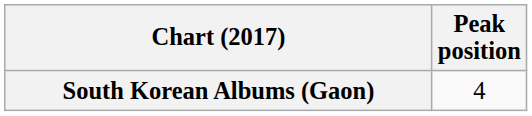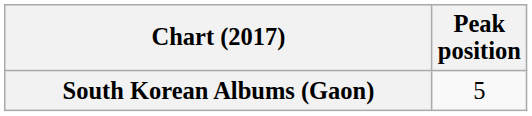South Korean Albums (Gaon) | Peak position: 4 -> 5
